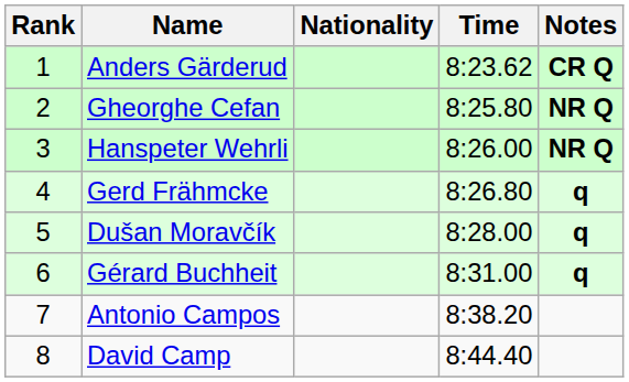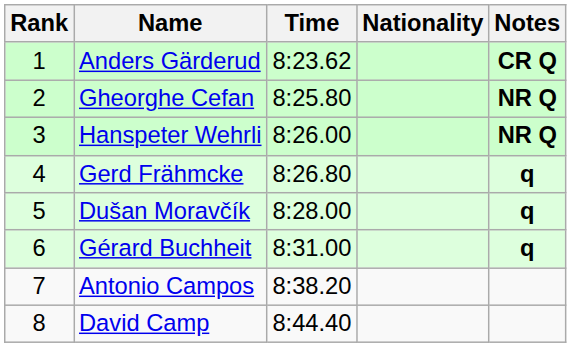columns swapped: Nationality <-> Time
